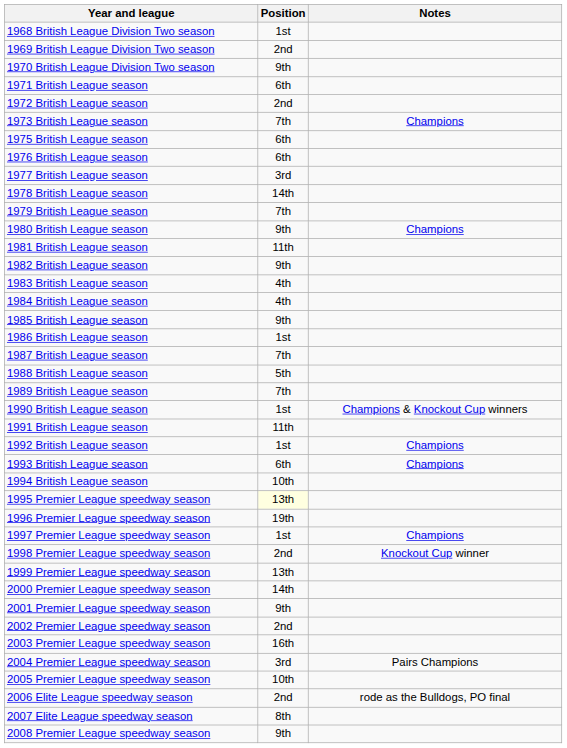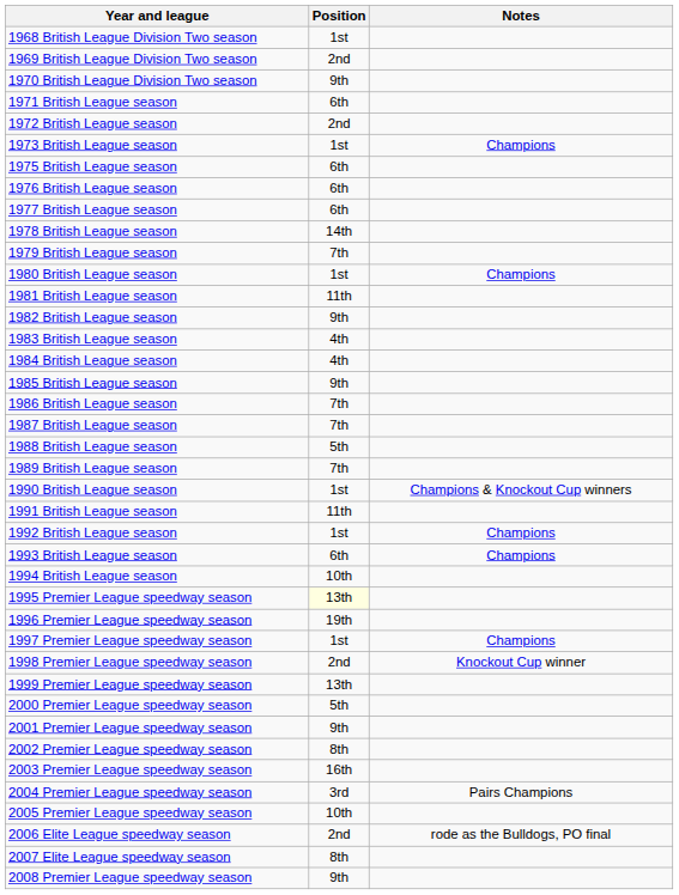1973 British League season | Position: 7th -> 1st
1977 British League season | Position: 3rd -> 6th
1980 British League season | Position: 9th -> 1st
1986 British League season | Position: 1st -> 7th
2000 Premier League speedway season | Position: 14th -> 5th
2002 Premier League speedway season | Position: 2nd -> 8th
